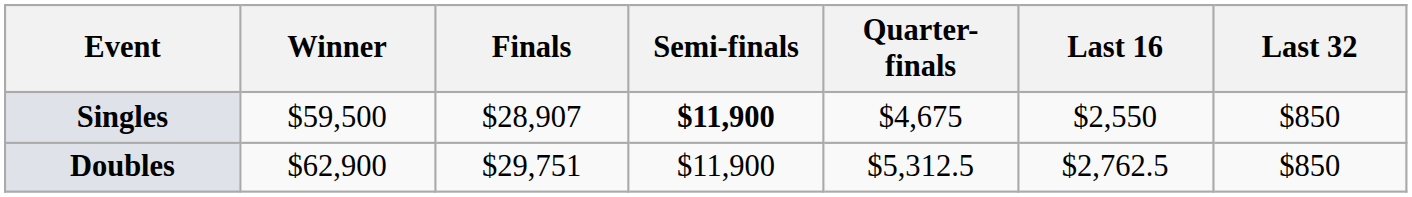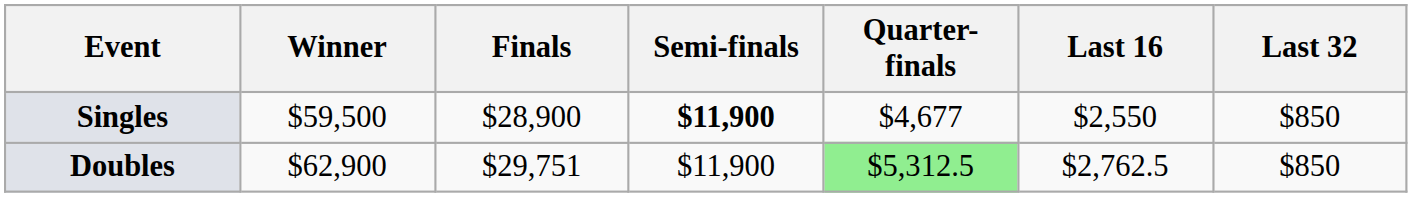Singles | Finals: $28,907 -> $28,900
Singles | Quarter-finals: $4,675 -> $4,677
Doubles | Quarter-finals: no background -> lightgreen background
